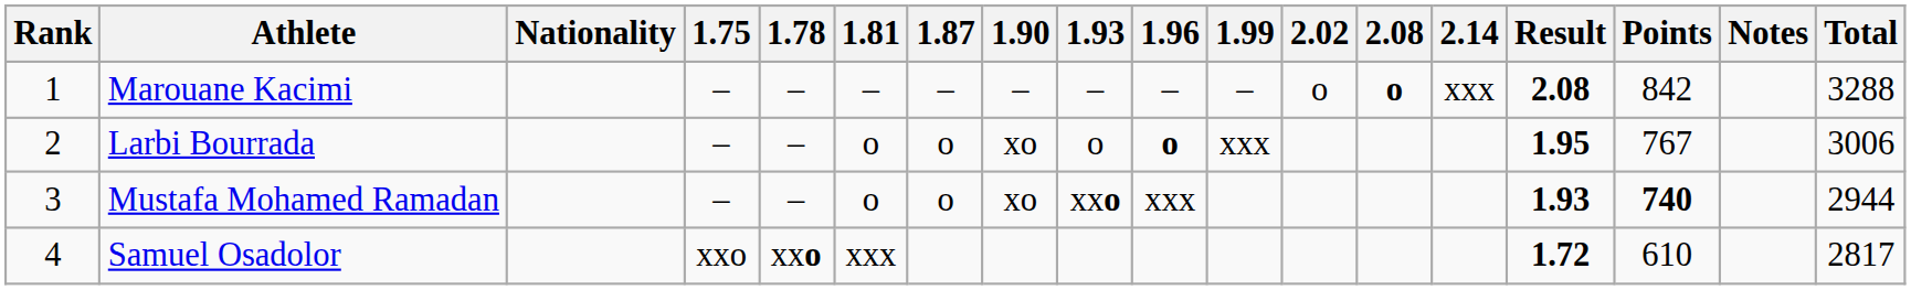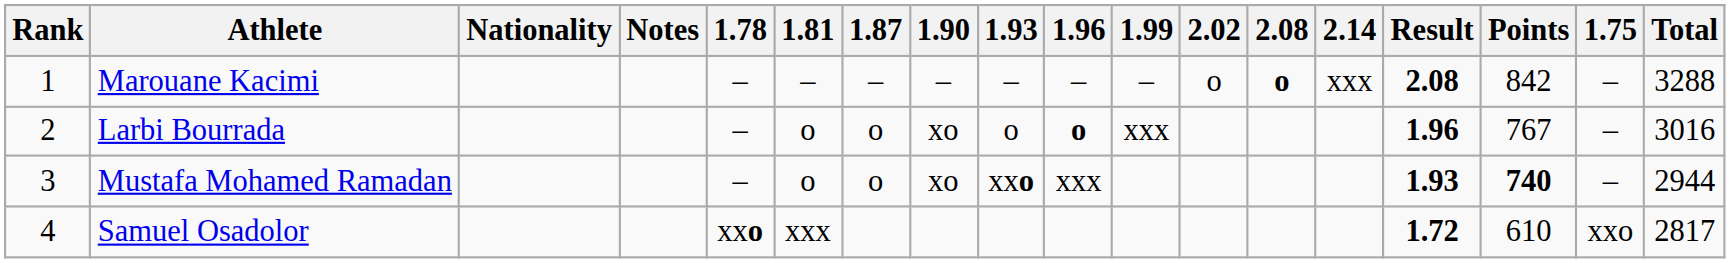columns swapped: 1.75 <-> Notes
Larbi Bourrada | Result: 1.95 -> 1.96
Larbi Bourrada | Total: 3006 -> 3016
